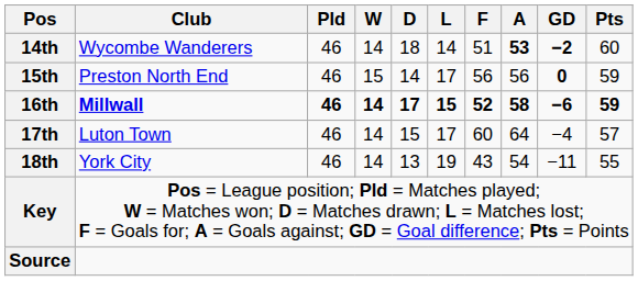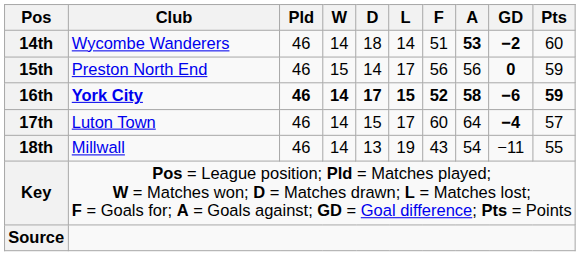16th | Club: Millwall -> York City
17th | GD: normal -> bold
18th | Club: York City -> Millwall
